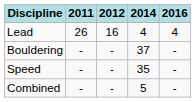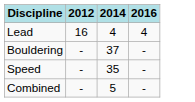- column: 2011 | 26 | - | - | -
